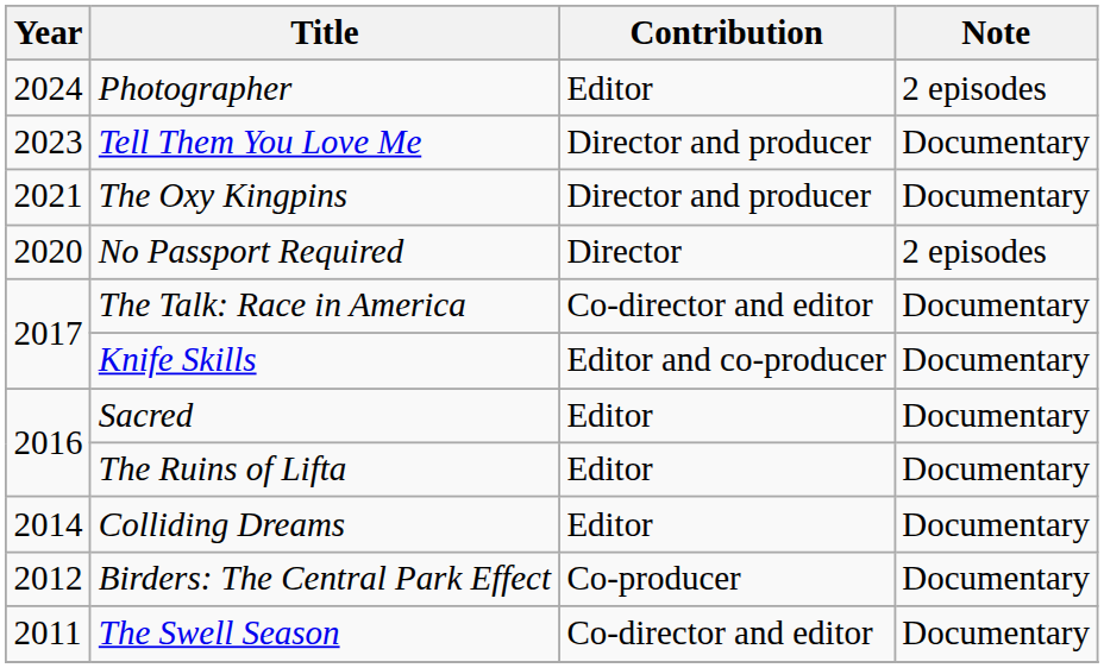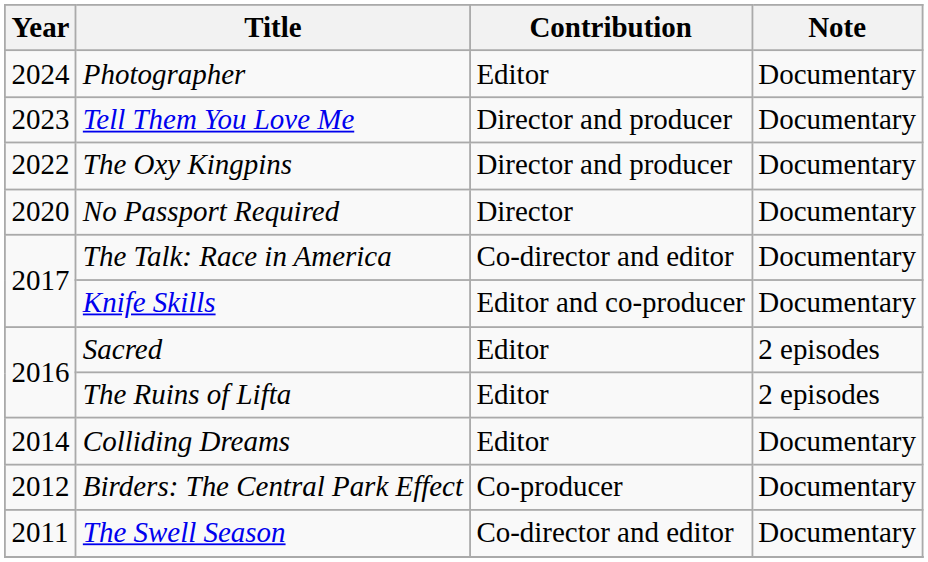Photographer | Note: 2 episodes -> Documentary
The Oxy Kingpins | Year: 2021 -> 2022
No Passport Required | Note: 2 episodes -> Documentary
Sacred | Note: Documentary -> 2 episodes
The Ruins of Lifta | Note: Documentary -> 2 episodes
